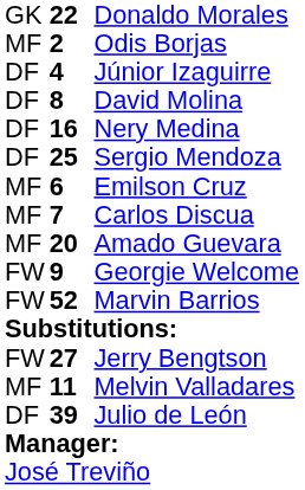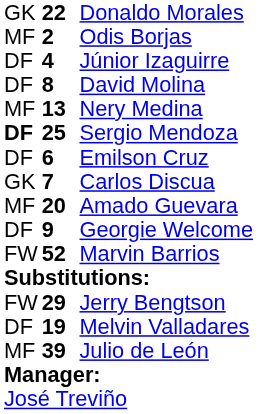Nery Medina | column 1: DF -> MF
Nery Medina | column 2: 16 -> 13
Sergio Mendoza | column 1: normal -> bold
Emilson Cruz | column 1: MF -> DF
Carlos Discua | column 1: MF -> GK
Georgie Welcome | column 1: FW -> DF
Jerry Bengtson | column 2: 27 -> 29
Melvin Valladares | column 1: MF -> DF
Melvin Valladares | column 2: 11 -> 19
Julio de León | column 1: DF -> MF
